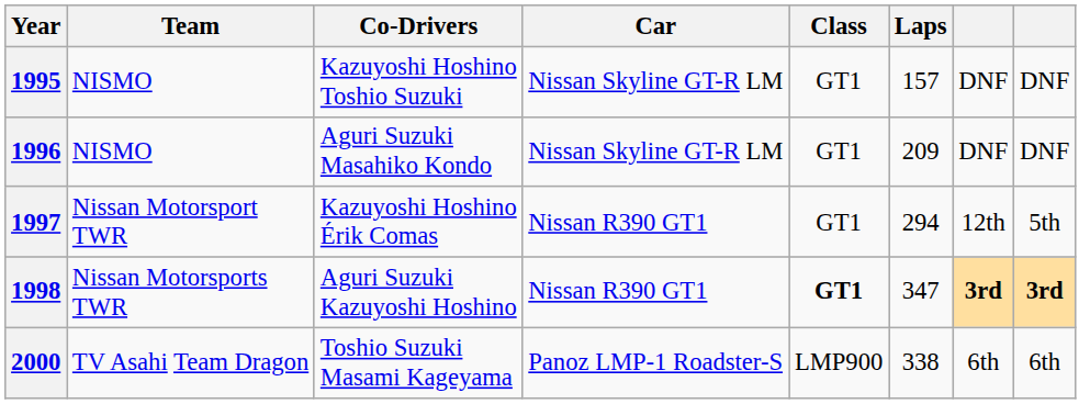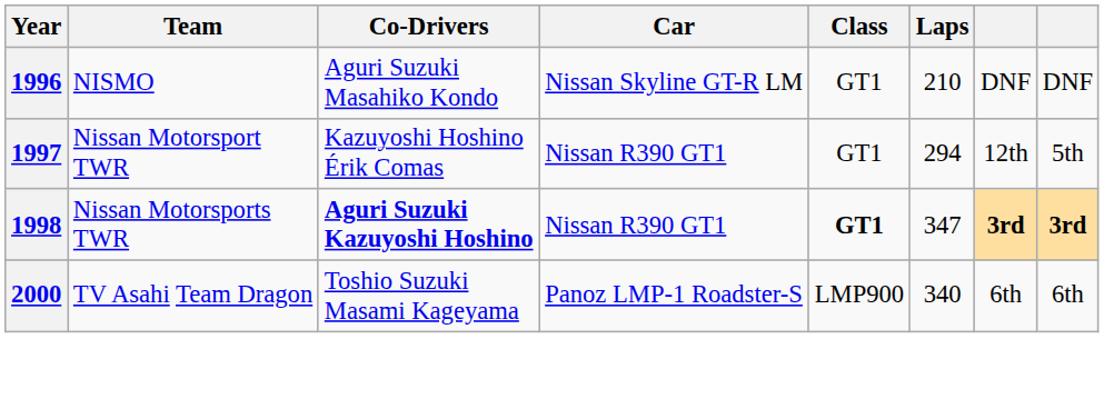- row: 1995 | NISMO | Kazuyoshi Hoshino Toshio Suzuki | Nissan Skyline GT-R LM | GT1 | 157 | DNF | DNF
1996 | Laps: 209 -> 210
1998 | Co-Drivers: normal -> bold
2000 | Laps: 338 -> 340
